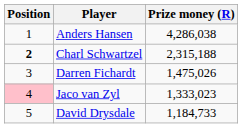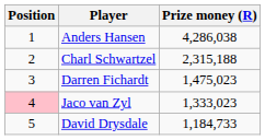Charl Schwartzel | Position: bold -> normal
Darren Fichardt | Prize money (R): 1,475,026 -> 1,475,023
